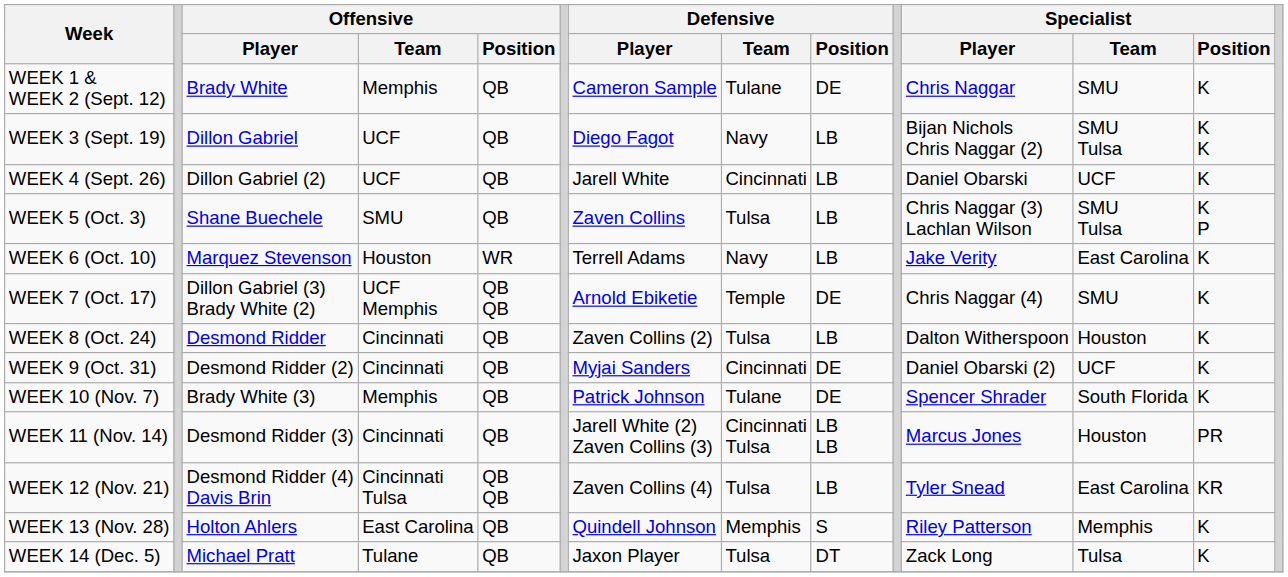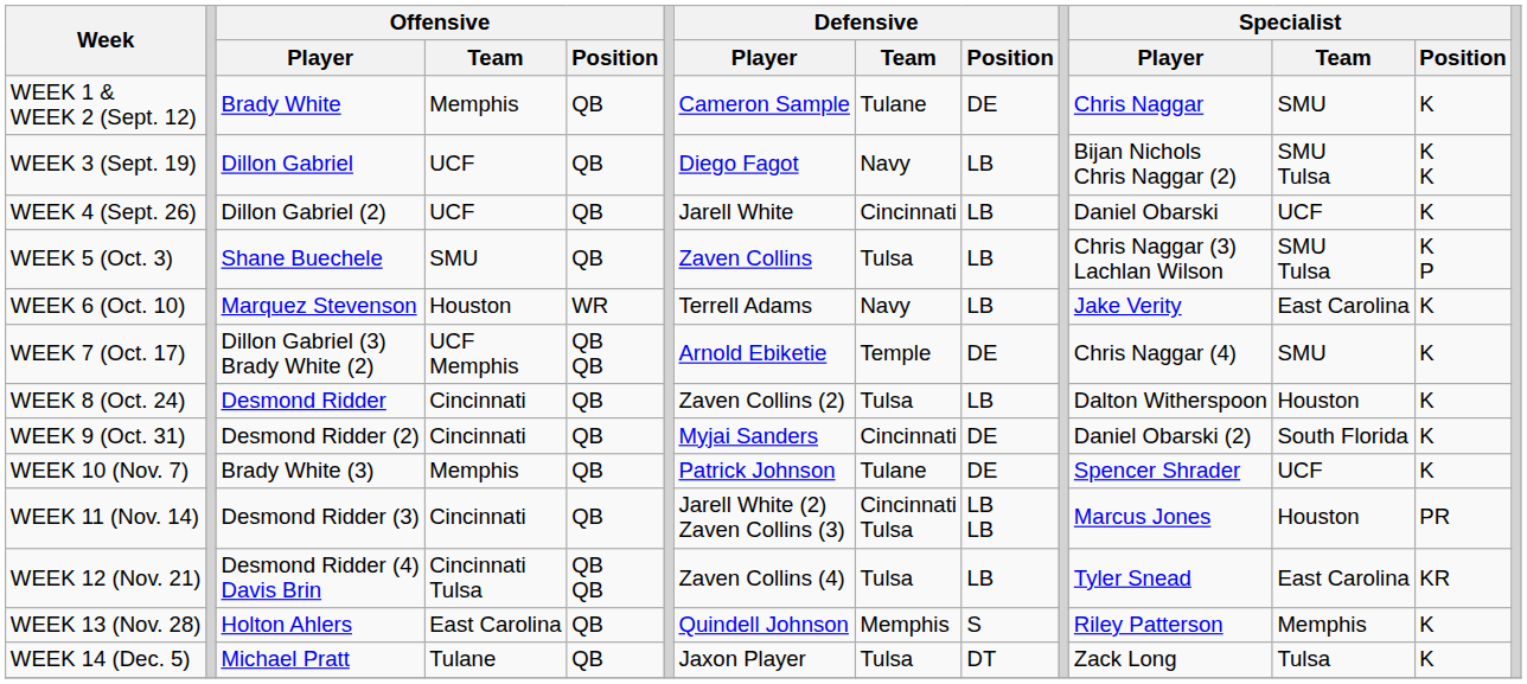WEEK 9 (Oct. 31) | Specialist / Team: UCF -> South Florida
WEEK 10 (Nov. 7) | Specialist / Team: South Florida -> UCF
